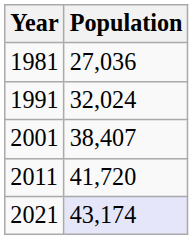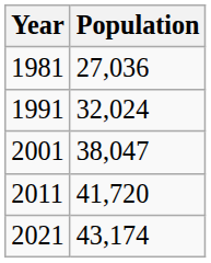2001 | Population: 38,407 -> 38,047
2021 | Population: lavender background -> no background
